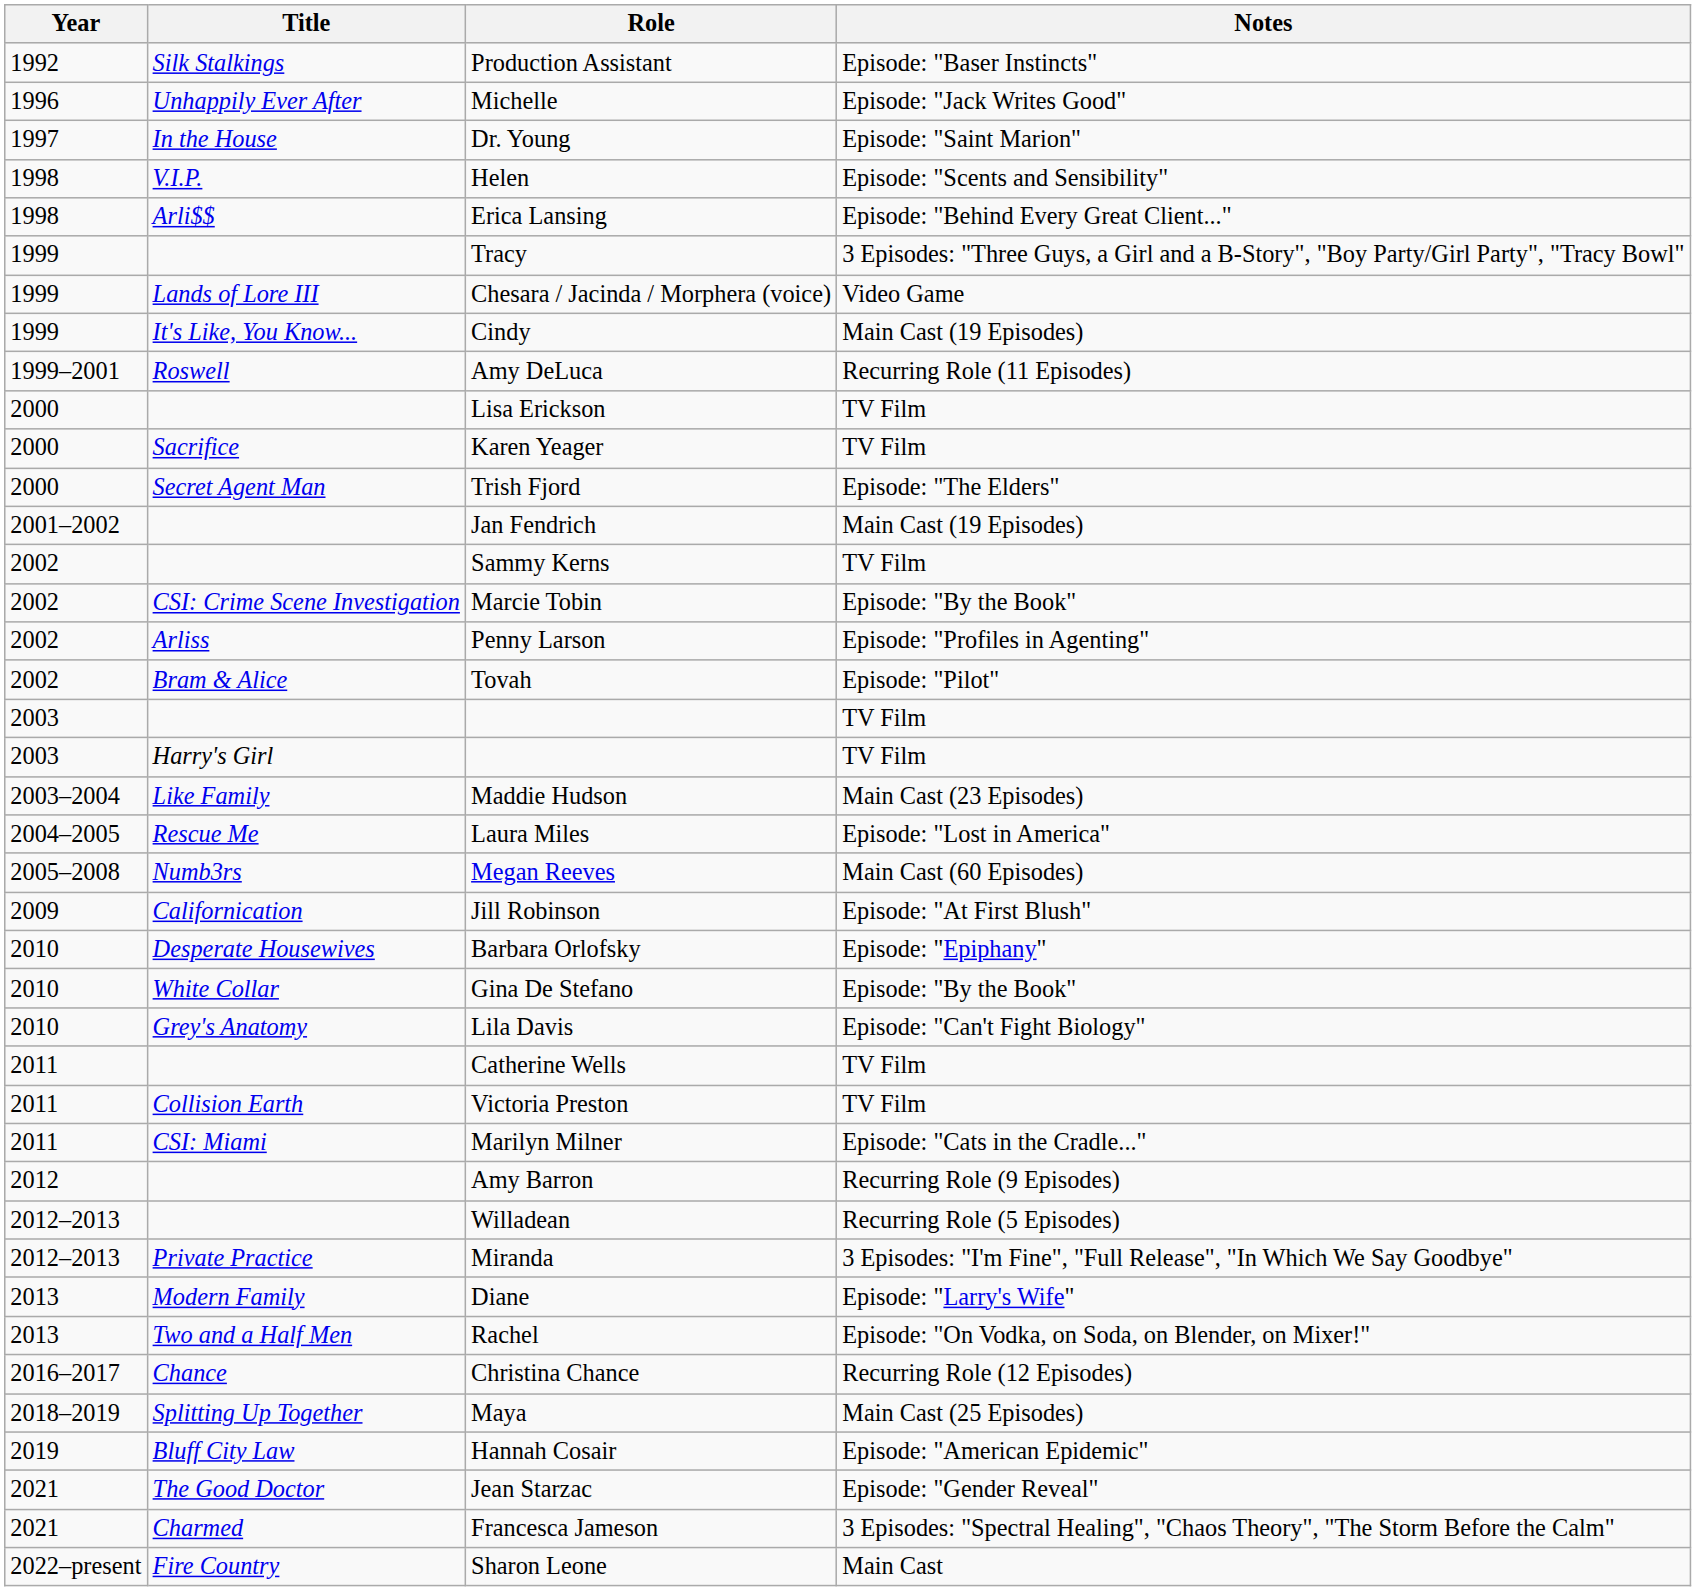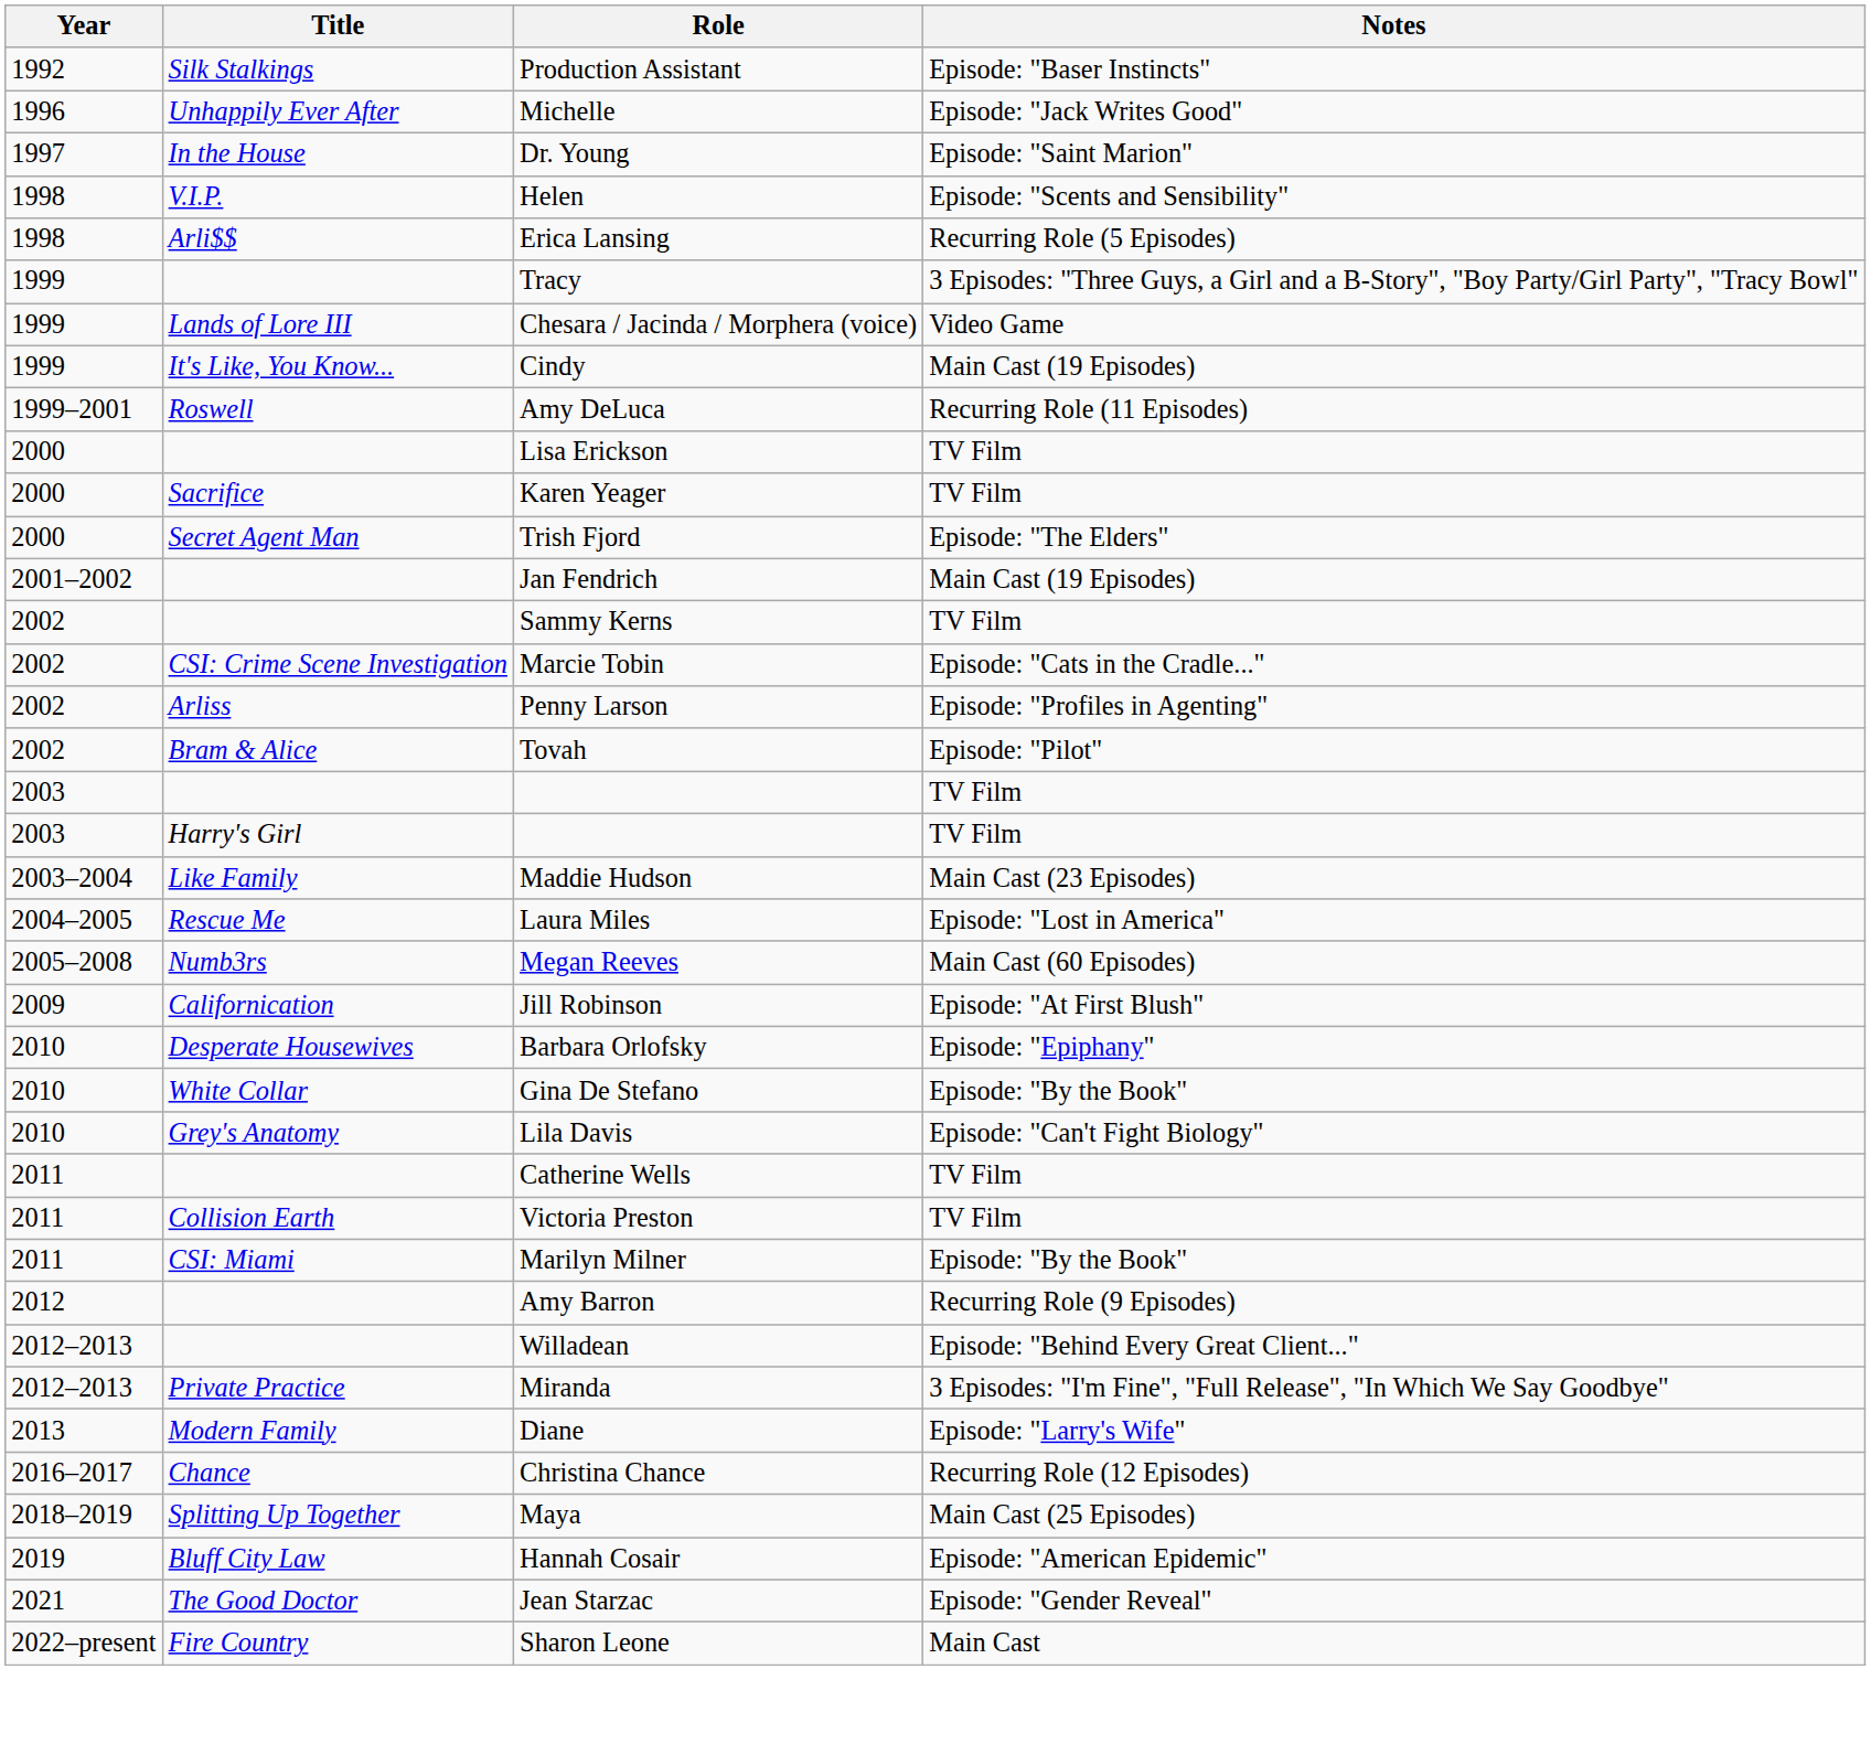Erica Lansing | Notes: Episode: "Behind Every Great Client..." -> Recurring Role (5 Episodes)
Marcie Tobin | Notes: Episode: "By the Book" -> Episode: "Cats in the Cradle..."
Marilyn Milner | Notes: Episode: "Cats in the Cradle..." -> Episode: "By the Book"
Willadean | Notes: Recurring Role (5 Episodes) -> Episode: "Behind Every Great Client..."
- row: 2013 | Two and a Half Men | Rachel | Episode: "On Vodka, on Soda, on Blender, on Mixer!"
- row: 2021 | Charmed | Francesca Jameson | 3 Episodes: "Spectral Healing", "Chaos Theory", "The Storm Before the Calm"
